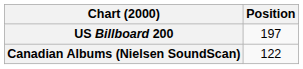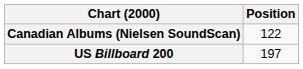rows swapped: Canadian Albums (Nielsen SoundScan) <-> US Billboard 200
